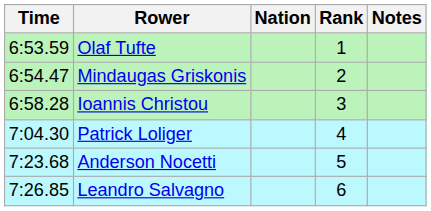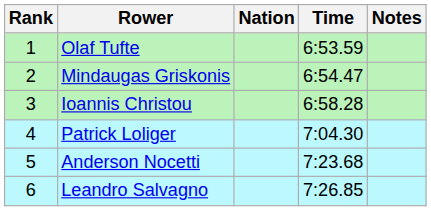columns swapped: Rank <-> Time
